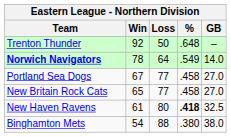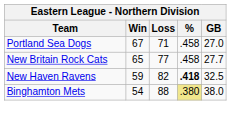- row: Trenton Thunder | 92 | 50 | .648 | –
- row: Norwich Navigators | 78 | 64 | .549 | 14.0
Portland Sea Dogs | Loss: 77 -> 71
New Britain Rock Cats | GB: 27.0 -> 27.7
New Haven Ravens | Win: 61 -> 59
New Haven Ravens | Loss: 80 -> 82
Binghamton Mets | %: no background -> khaki background
